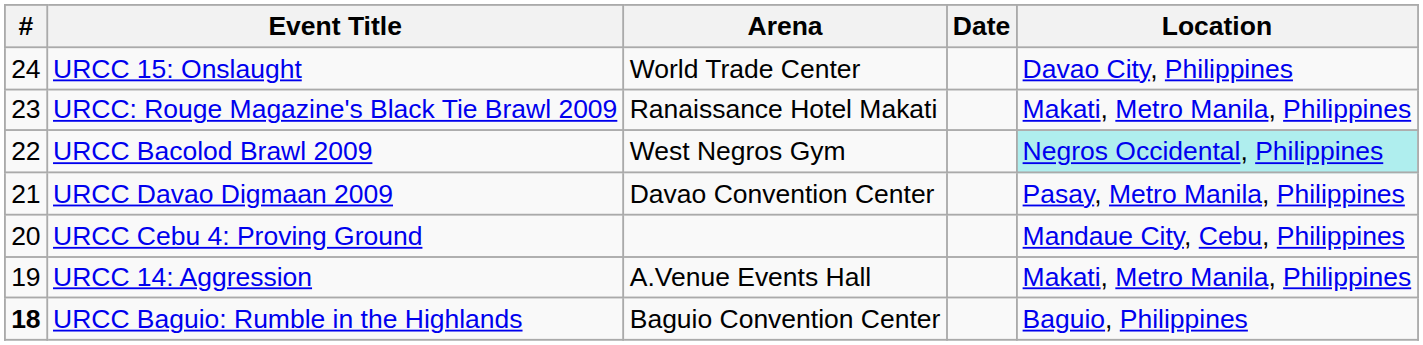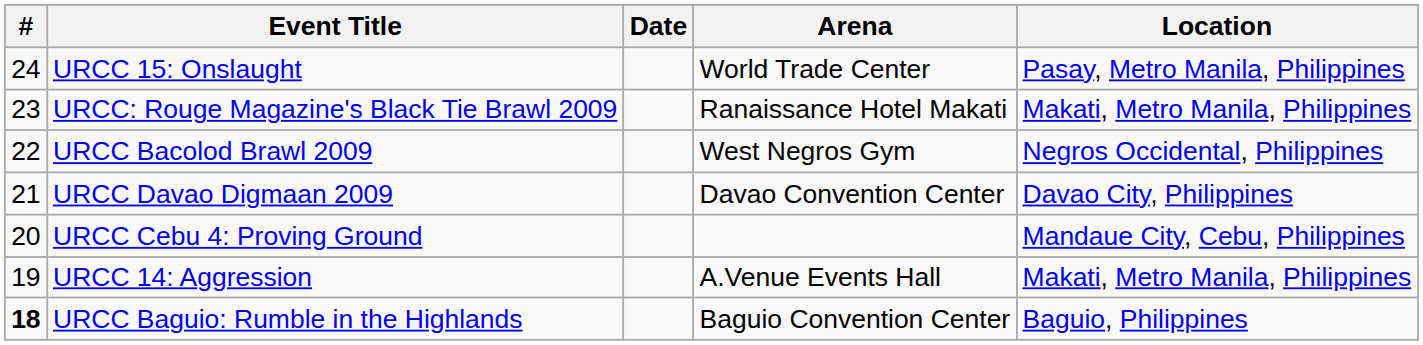columns swapped: Date <-> Arena
URCC 15: Onslaught | Location: Davao City, Philippines -> Pasay, Metro Manila, Philippines
URCC Bacolod Brawl 2009 | Location: paleturquoise background -> no background
URCC Davao Digmaan 2009 | Location: Pasay, Metro Manila, Philippines -> Davao City, Philippines
